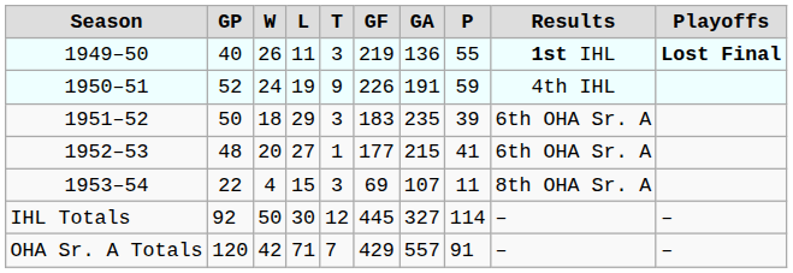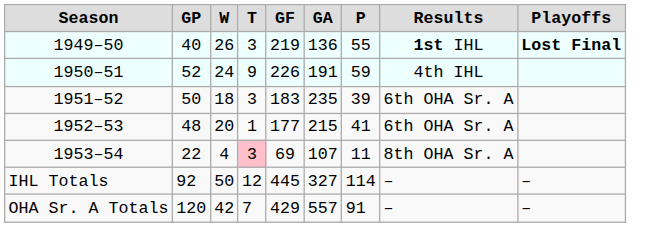- column: L | 11 | 19 | 29 | 27 | 15 | 30 | 71
1953–54 | T: no background -> pink background
